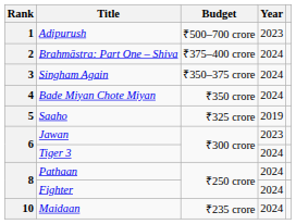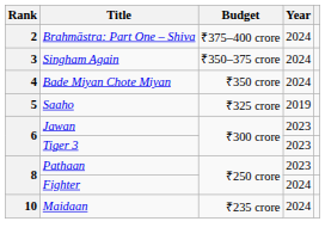- row: 1 | Adipurush | ₹500–700 crore | 2023
Tiger 3 | Year: 2024 -> 2023
Pathaan | Year: 2024 -> 2023
